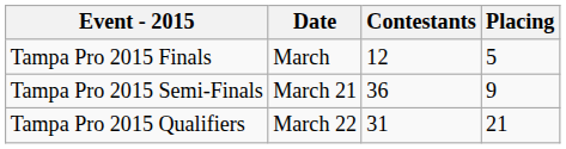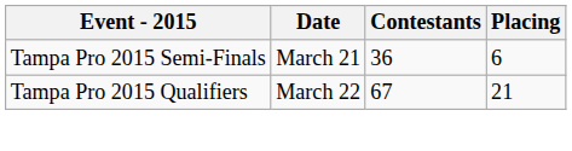- row: Tampa Pro 2015 Finals | March | 12 | 5
Tampa Pro 2015 Semi-Finals | Placing: 9 -> 6
Tampa Pro 2015 Qualifiers | Contestants: 31 -> 67
